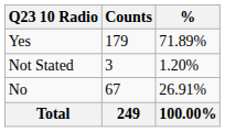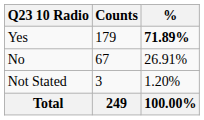Yes | %: normal -> bold
rows swapped: No <-> Not Stated
